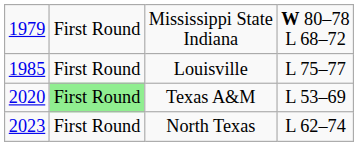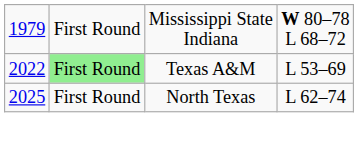- row: 1985 | First Round | Louisville | L 75–77
Texas A&M | column 1: 2020 -> 2022
North Texas | column 1: 2023 -> 2025
